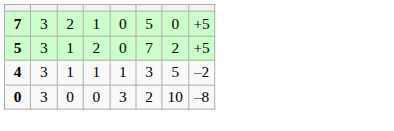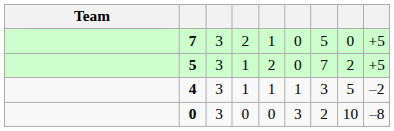+ column: Team
